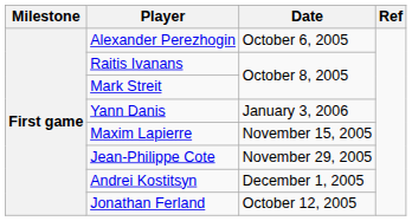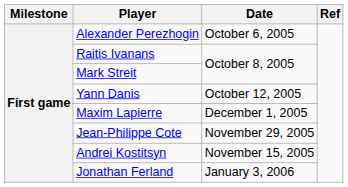Yann Danis | Date: January 3, 2006 -> October 12, 2005
Maxim Lapierre | Date: November 15, 2005 -> December 1, 2005
Andrei Kostitsyn | Date: December 1, 2005 -> November 15, 2005
Jonathan Ferland | Date: October 12, 2005 -> January 3, 2006
